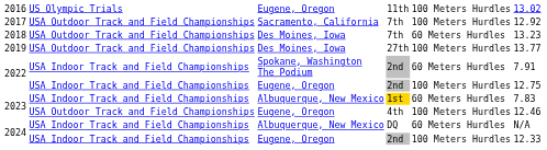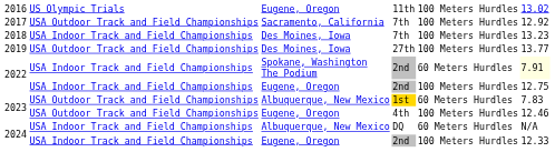2018 | column 2: USA Outdoor Track and Field Championships -> USA Indoor Track and Field Championships
2018 | column 5: 60 Meters Hurdles -> 100 Meters Hurdles
2022 / Spokane, Washington The Podium | column 6: no background -> lightyellow background
2023 / Albuquerque, New Mexico | column 2: USA Indoor Track and Field Championships -> USA Outdoor Track and Field Championships
